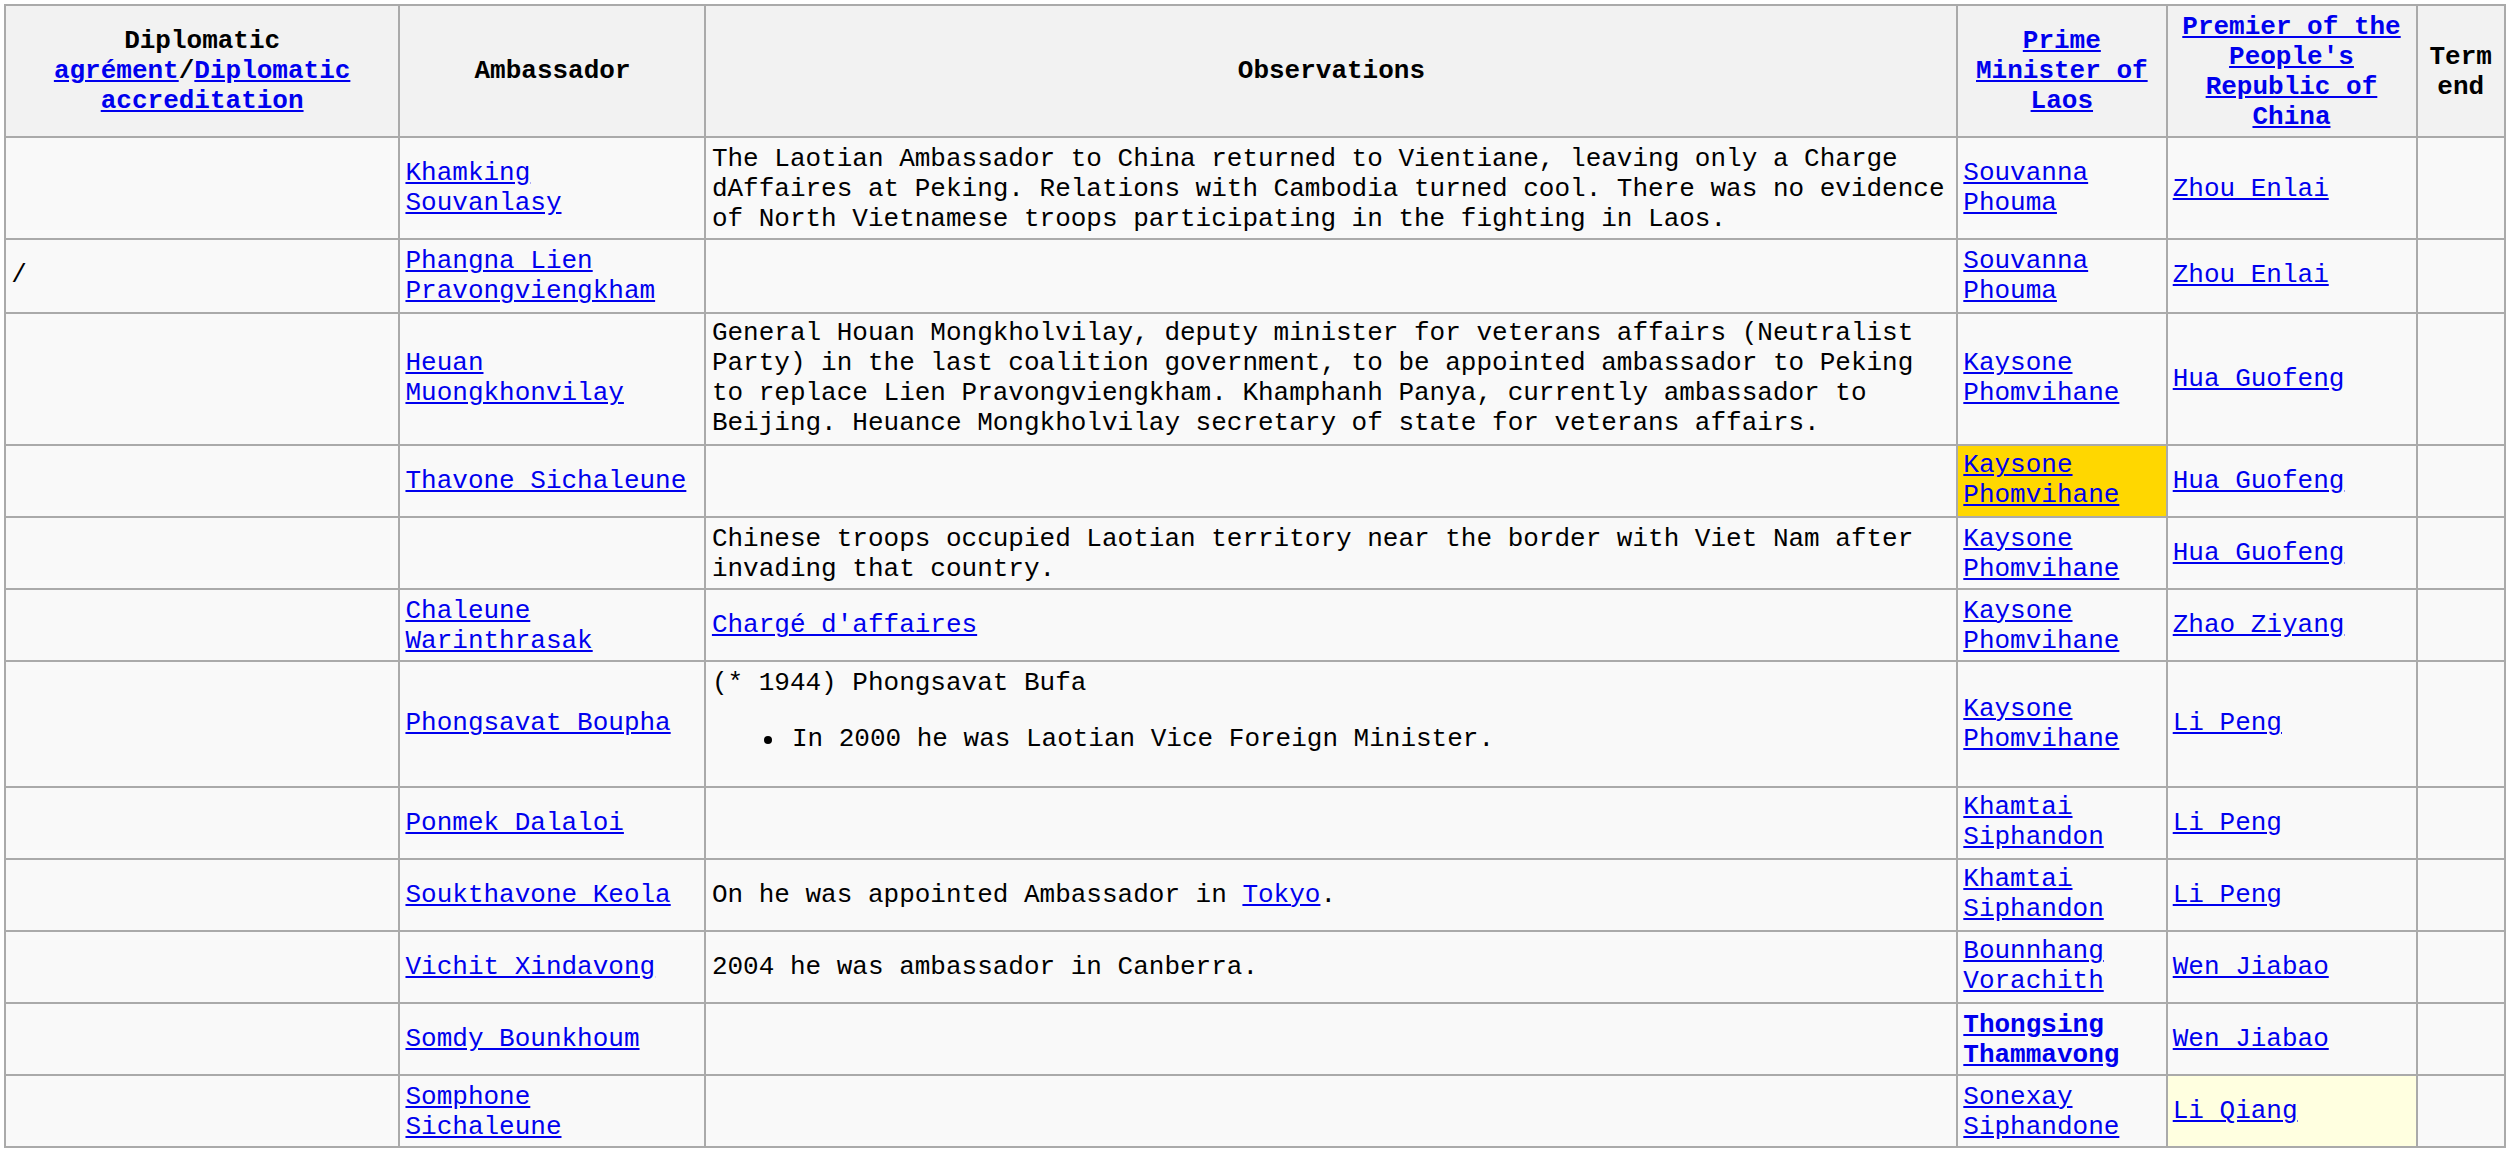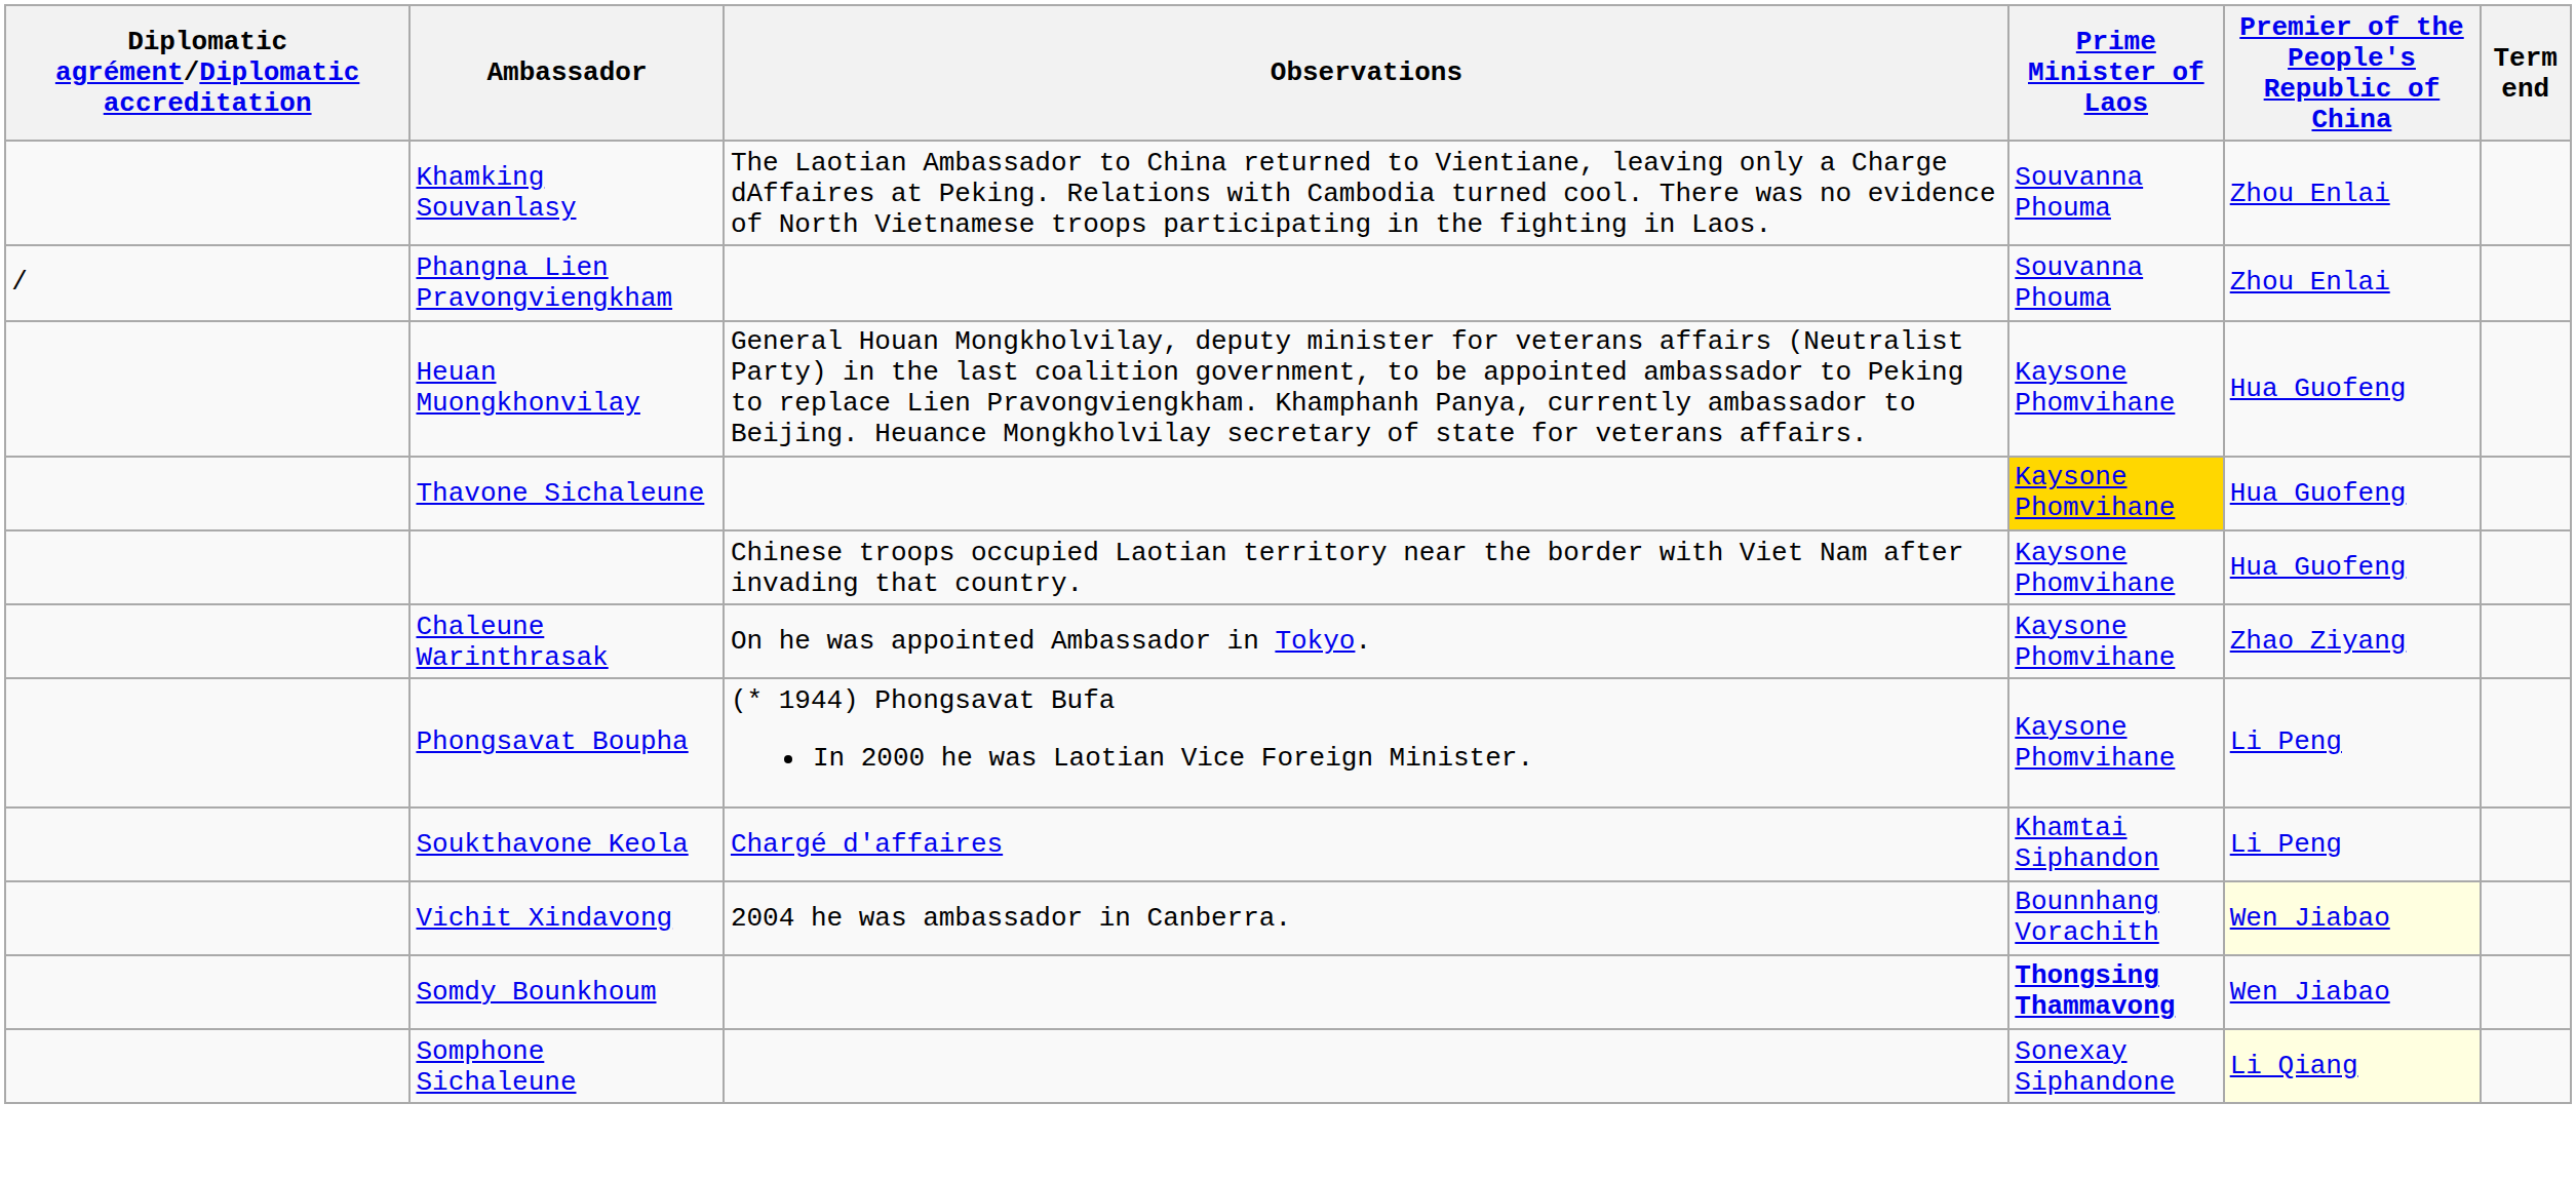Chaleune Warinthrasak | Observations: Chargé d'affaires -> On he was appointed Ambassador in Tokyo.
- row: Ponmek Dalaloi | Khamtai Siphandon | Li Peng
Soukthavone Keola | Observations: On he was appointed Ambassador in Tokyo. -> Chargé d'affaires
Vichit Xindavong | Premier of the People's Republic of China: no background -> lightyellow background
